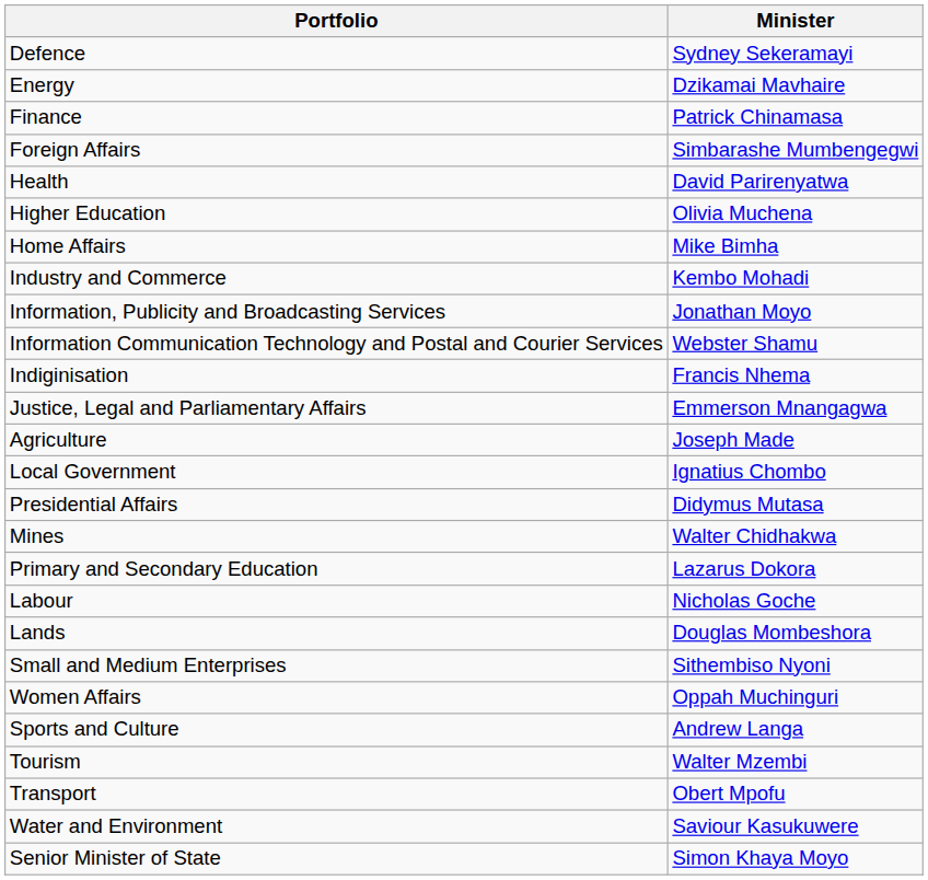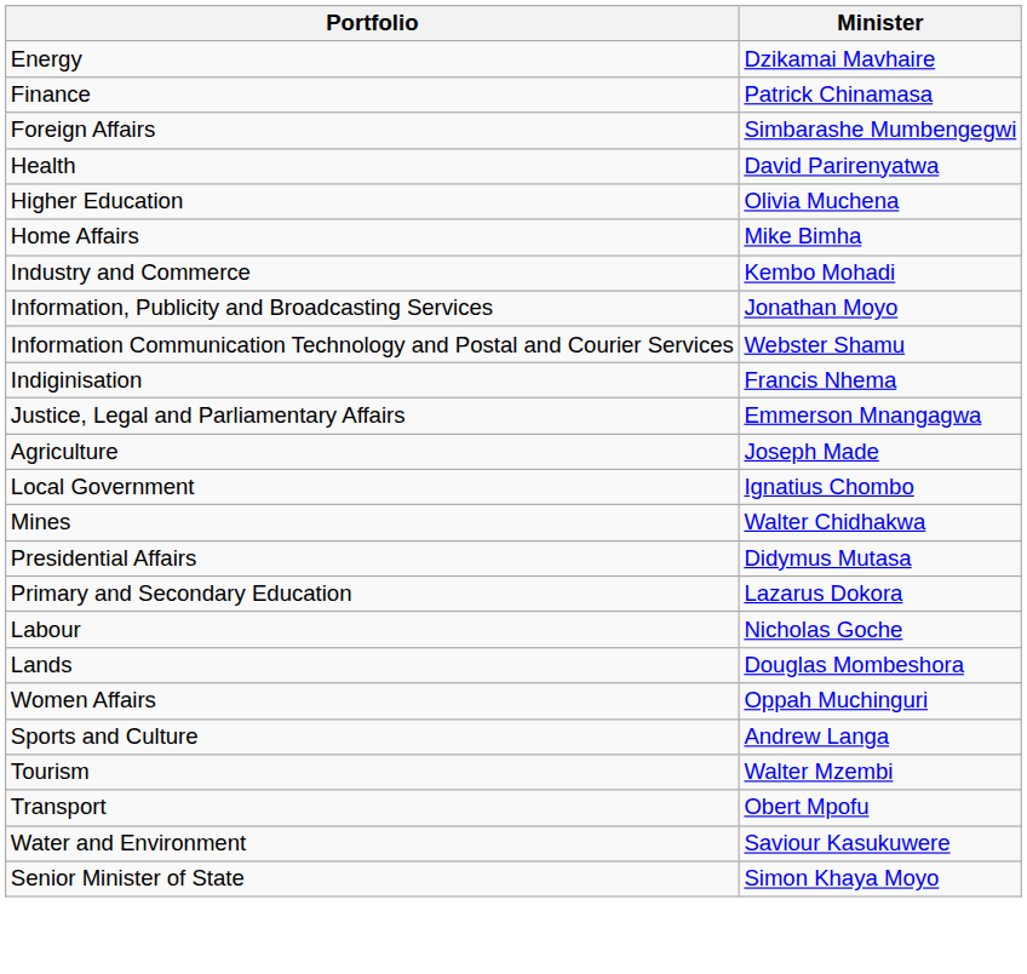- row: Defence | Sydney Sekeramayi
rows swapped: Mines <-> Presidential Affairs
- row: Small and Medium Enterprises | Sithembiso Nyoni
